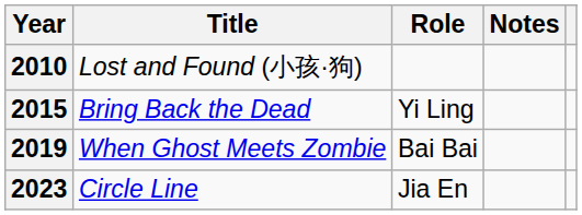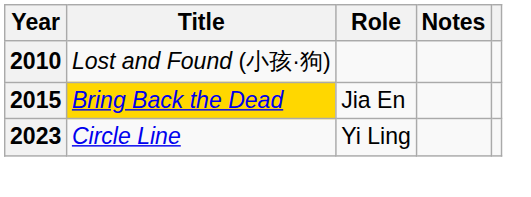2015 | Title: no background -> gold background
2015 | Role: Yi Ling -> Jia En
- row: 2019 | When Ghost Meets Zombie | Bai Bai
2023 | Role: Jia En -> Yi Ling
